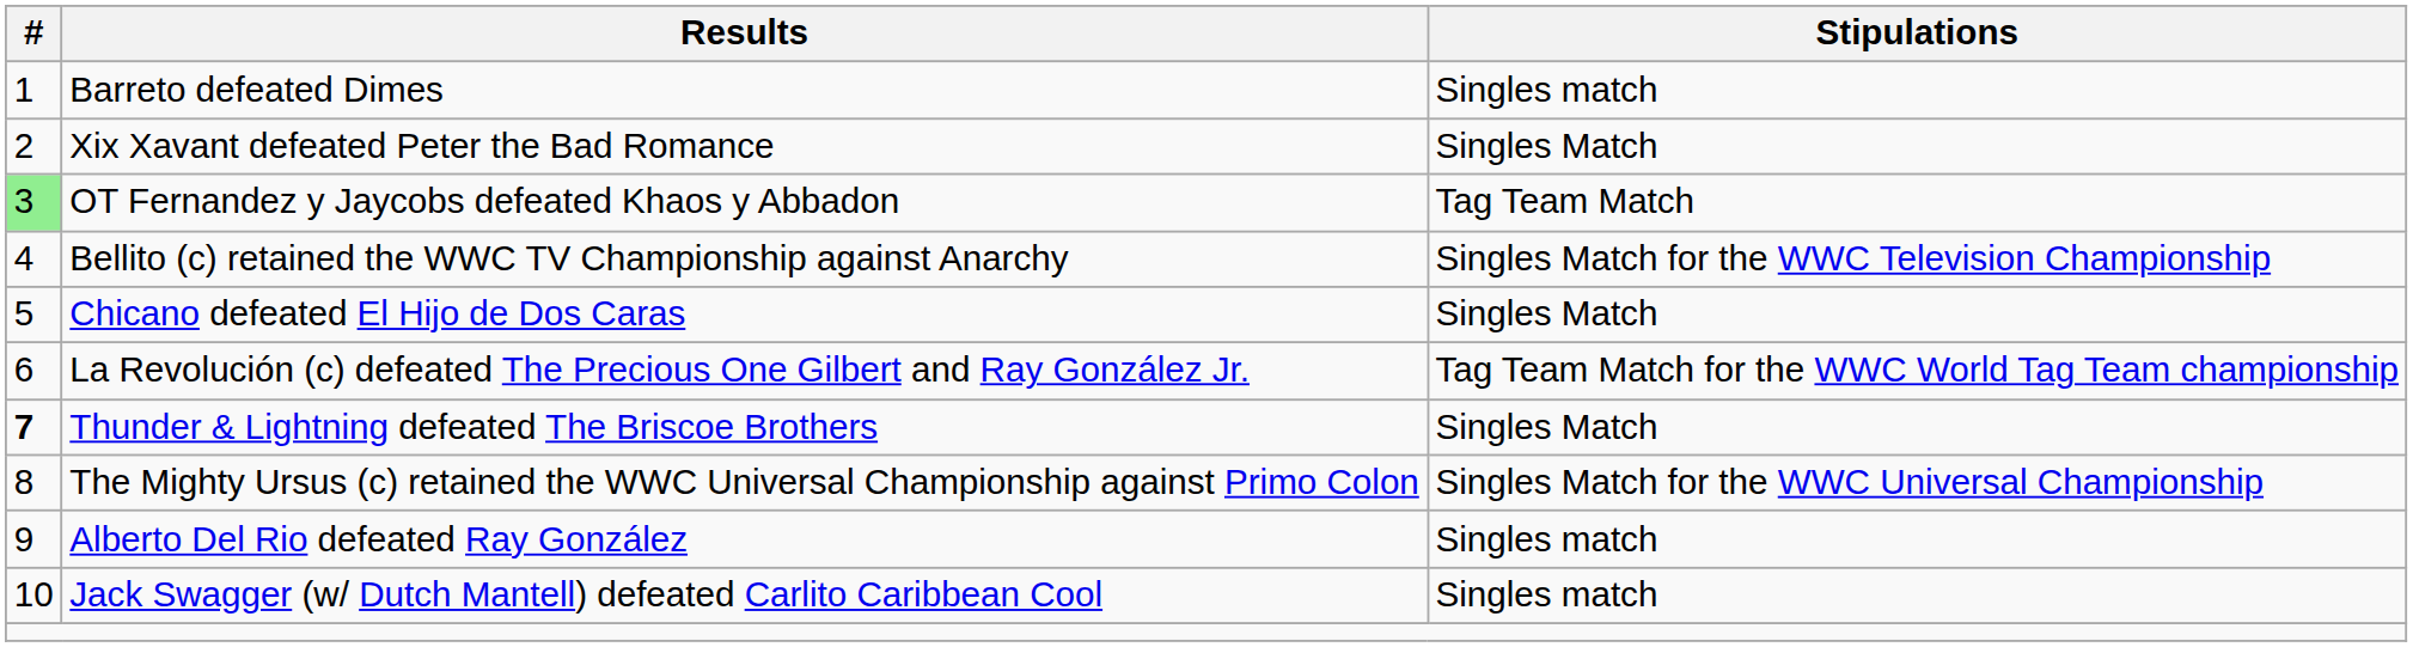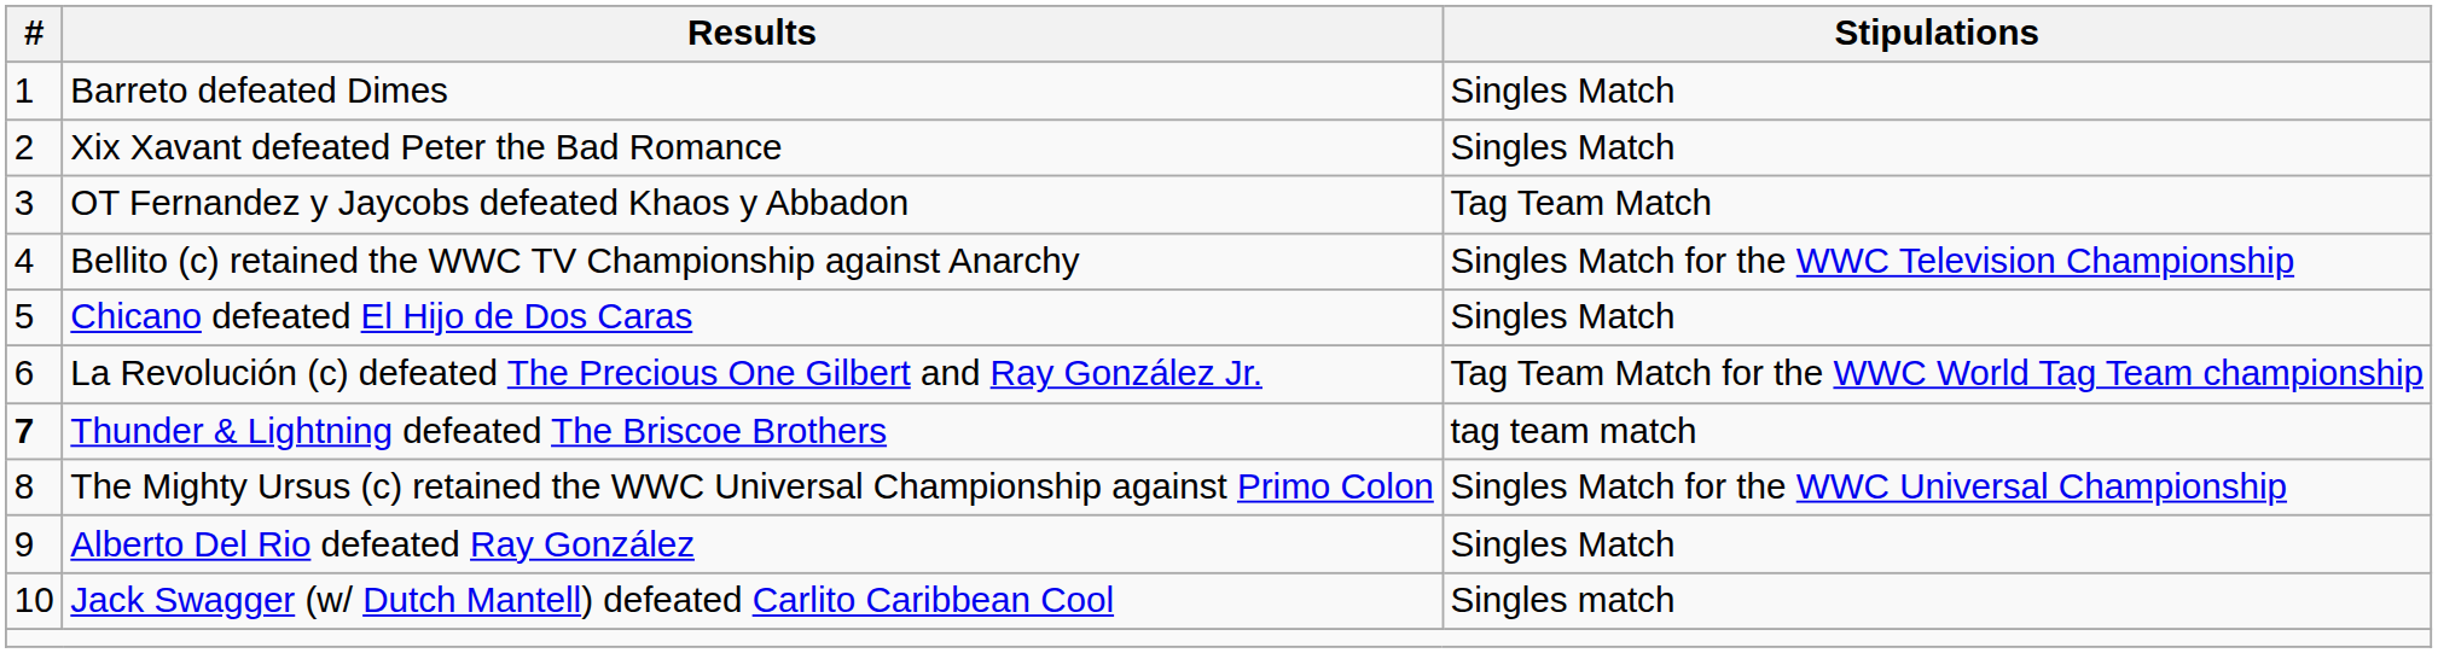Barreto defeated Dimes | Stipulations: Singles match -> Singles Match
OT Fernandez y Jaycobs defeated Khaos y Abbadon | #: lightgreen background -> no background
Thunder & Lightning defeated The Briscoe Brothers | Stipulations: Singles Match -> tag team match
Alberto Del Rio defeated Ray González | Stipulations: Singles match -> Singles Match
